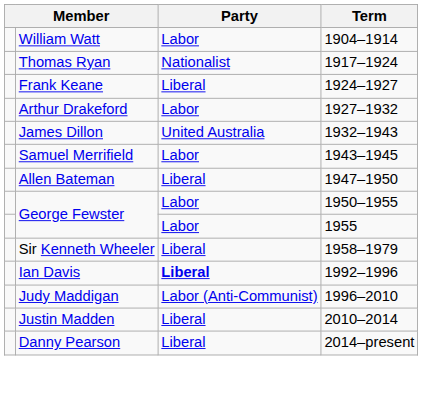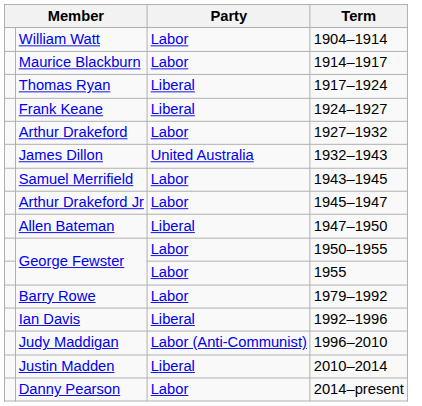+ row: Maurice Blackburn | Labor | 1914–1917
Thomas Ryan | Party: Nationalist -> Liberal
+ row: Arthur Drakeford Jr | Labor | 1945–1947
- row: Sir Kenneth Wheeler | Liberal | 1958–1979
+ row: Barry Rowe | Labor | 1979–1992
Ian Davis | Party: bold -> normal
Danny Pearson | Party: Liberal -> Labor
